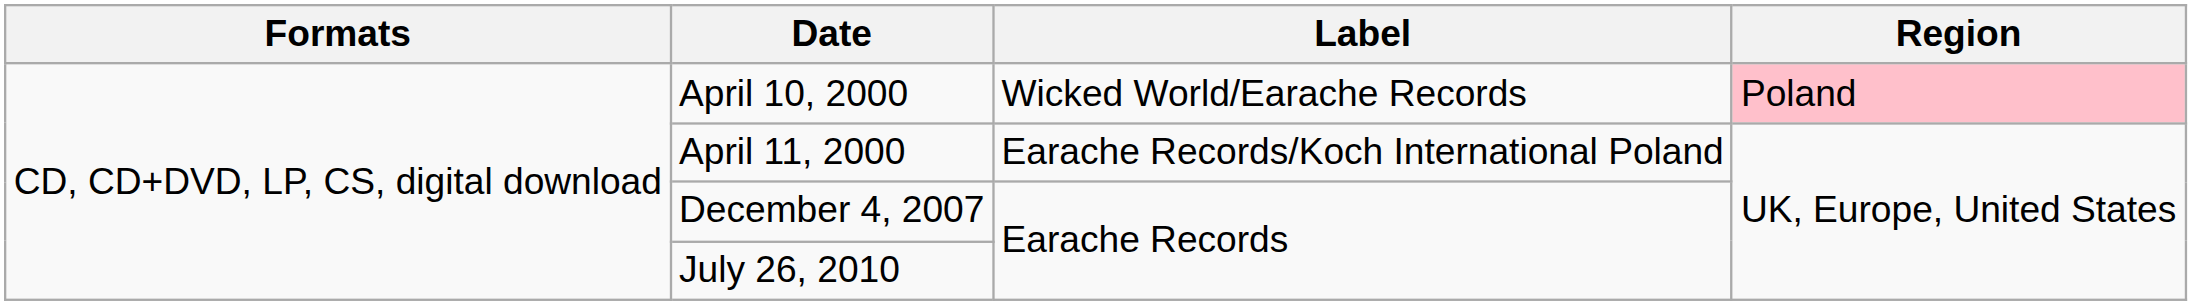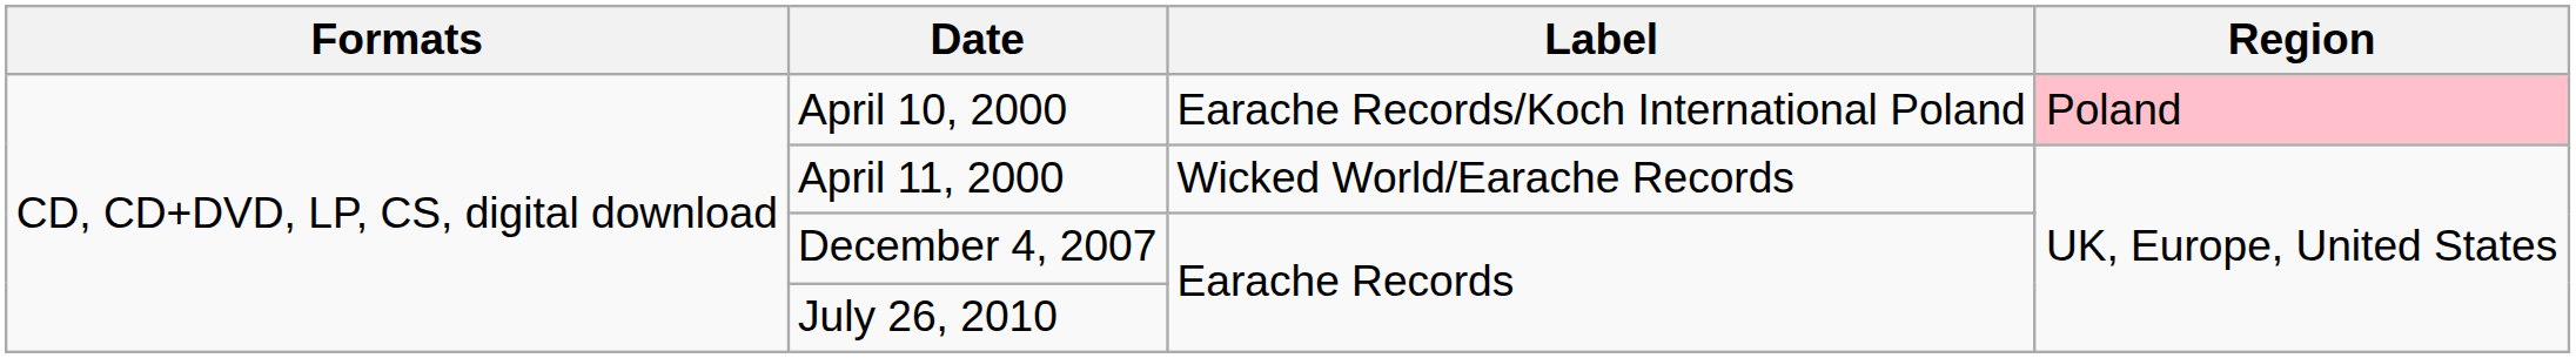April 10, 2000 | Label: Wicked World/Earache Records -> Earache Records/Koch International Poland
April 11, 2000 | Label: Earache Records/Koch International Poland -> Wicked World/Earache Records
